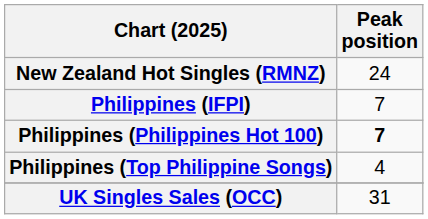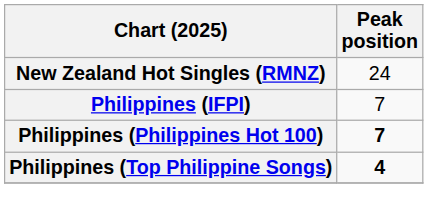Philippines (Top Philippine Songs) | Peak position: normal -> bold
- row: UK Singles Sales (OCC) | 31
